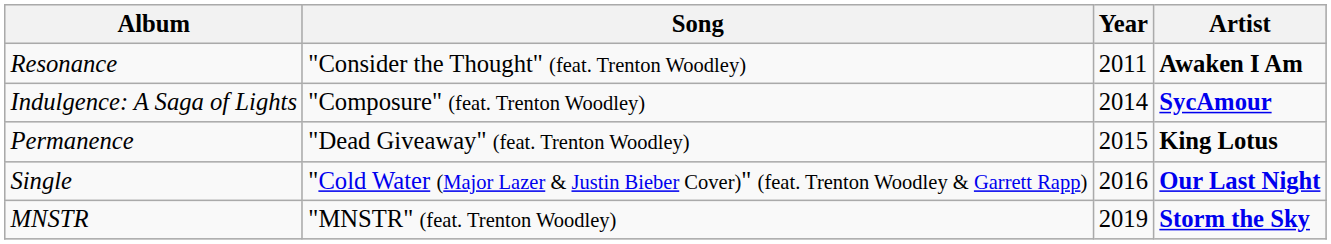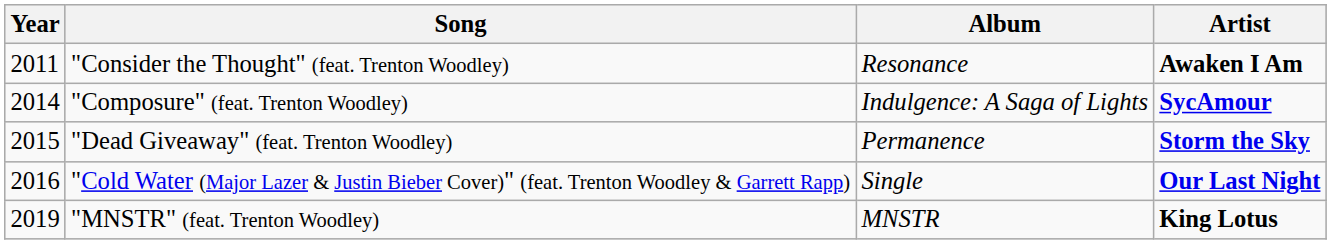columns swapped: Year <-> Album
"Dead Giveaway" (feat. Trenton Woodley) | Artist: King Lotus -> Storm the Sky
"MNSTR" (feat. Trenton Woodley) | Artist: Storm the Sky -> King Lotus
